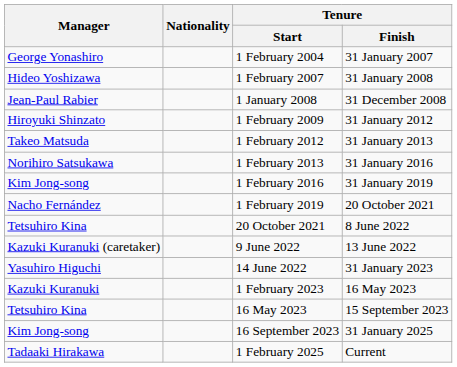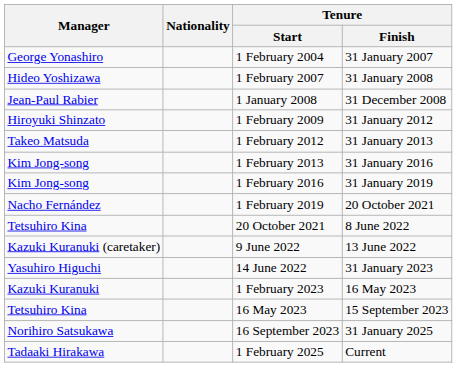1 February 2013 | Manager: Norihiro Satsukawa -> Kim Jong-song
16 September 2023 | Manager: Kim Jong-song -> Norihiro Satsukawa
